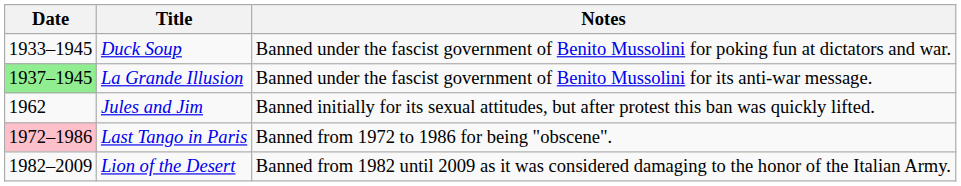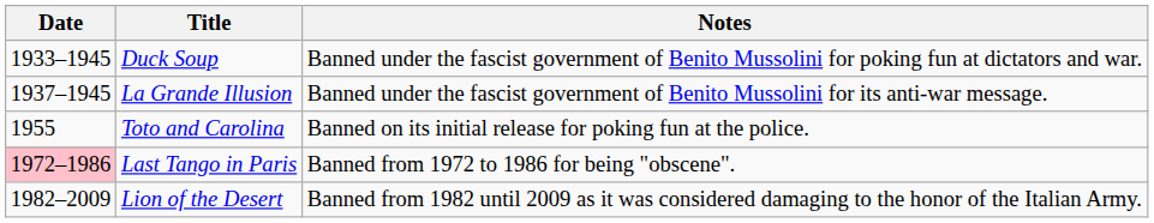La Grande Illusion | Date: lightgreen background -> no background
+ row: 1955 | Toto and Carolina | Banned on its initial release for poking fun at the police.
- row: 1962 | Jules and Jim | Banned initially for its sexual attitudes, but after protest this ban was quickly lifted.
